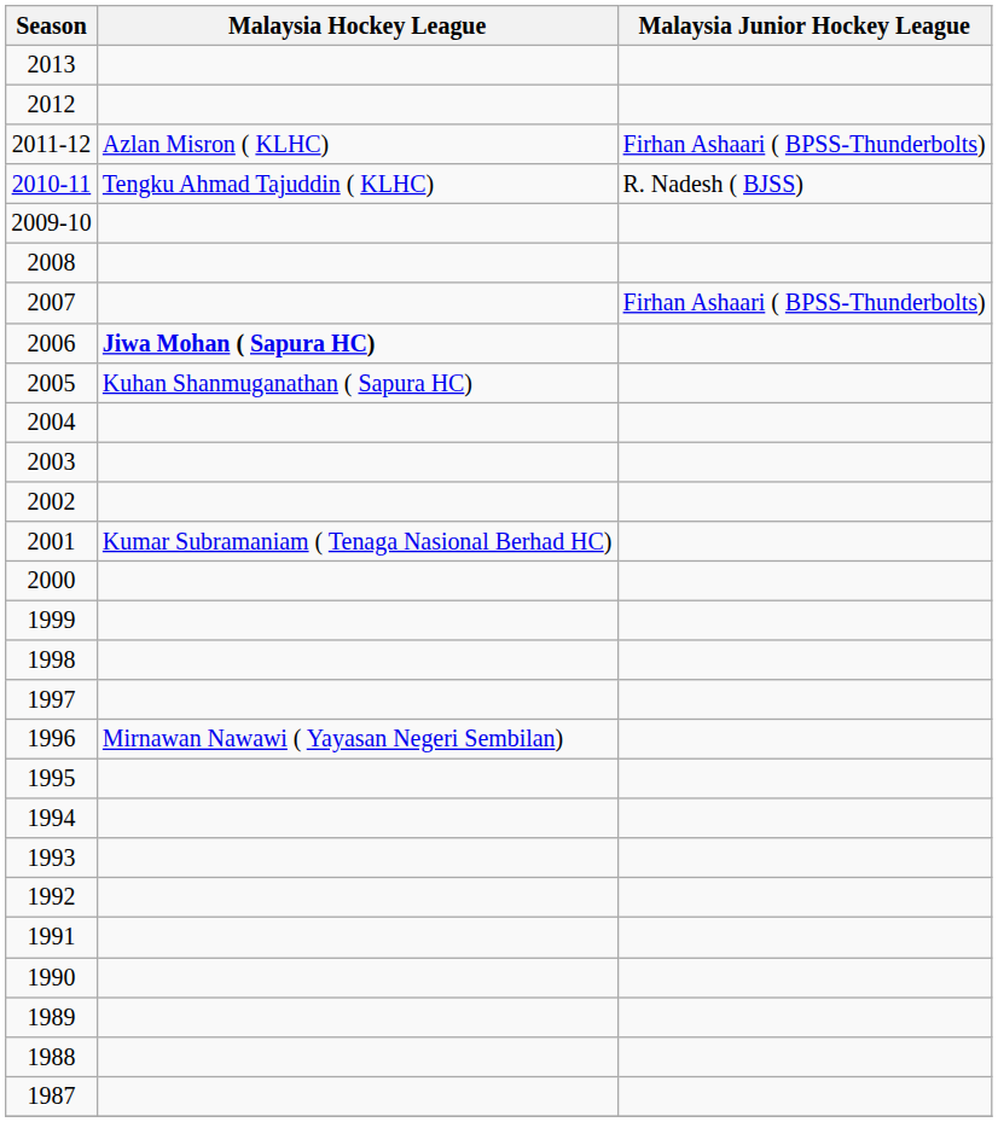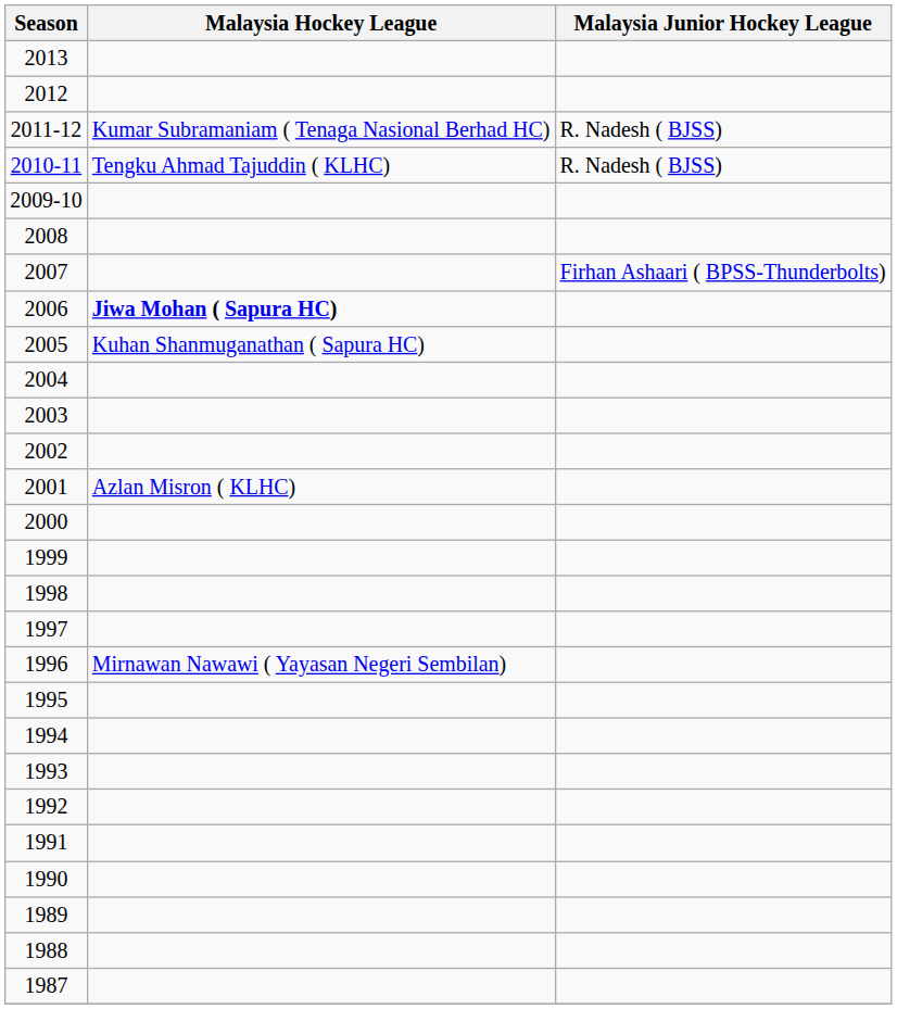2011-12 | Malaysia Hockey League: Azlan Misron ( KLHC) -> Kumar Subramaniam ( Tenaga Nasional Berhad HC)
2011-12 | Malaysia Junior Hockey League: Firhan Ashaari ( BPSS-Thunderbolts) -> R. Nadesh ( BJSS)
2001 | Malaysia Hockey League: Kumar Subramaniam ( Tenaga Nasional Berhad HC) -> Azlan Misron ( KLHC)
